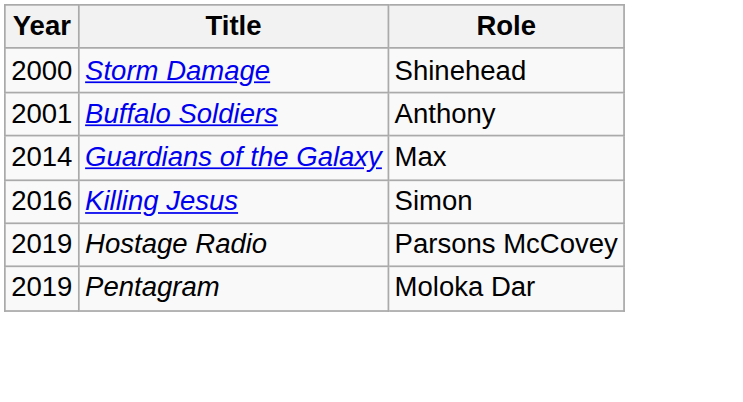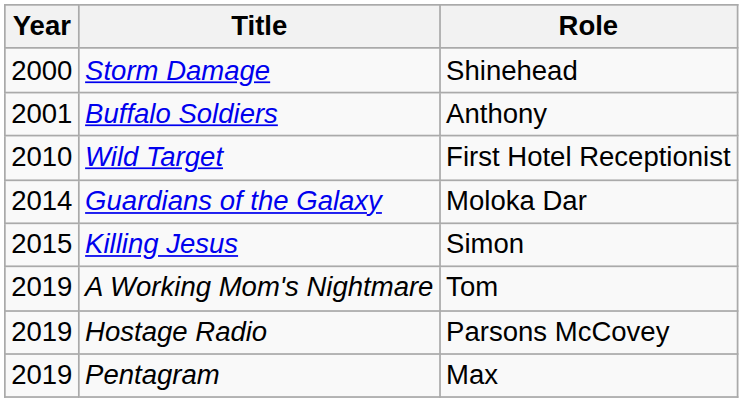+ row: 2010 | Wild Target | First Hotel Receptionist
Guardians of the Galaxy | Role: Max -> Moloka Dar
Killing Jesus | Year: 2016 -> 2015
+ row: 2019 | A Working Mom's Nightmare | Tom
Pentagram | Role: Moloka Dar -> Max
